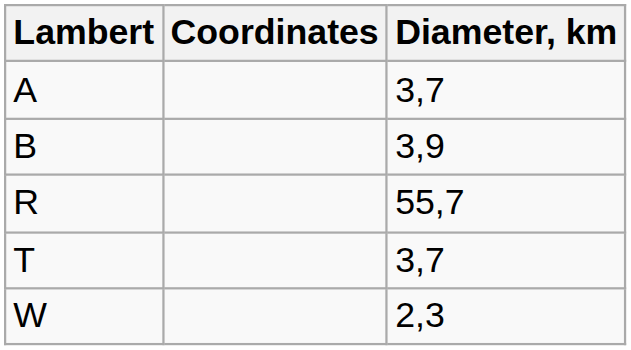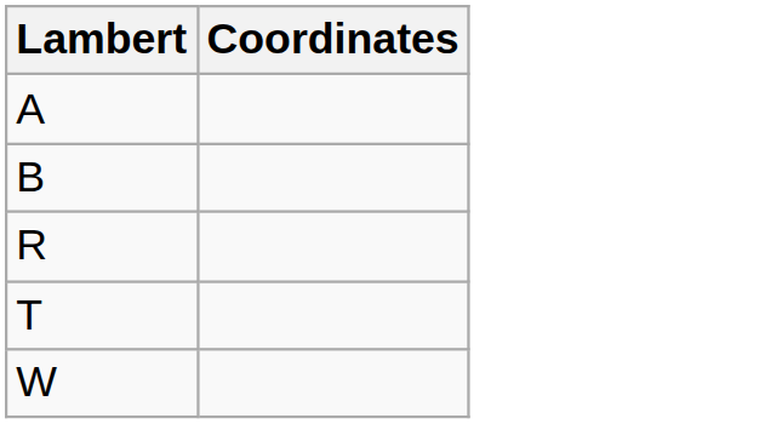- column: Diameter, km | 3,7 | 3,9 | 55,7 | 3,7 | 2,3
